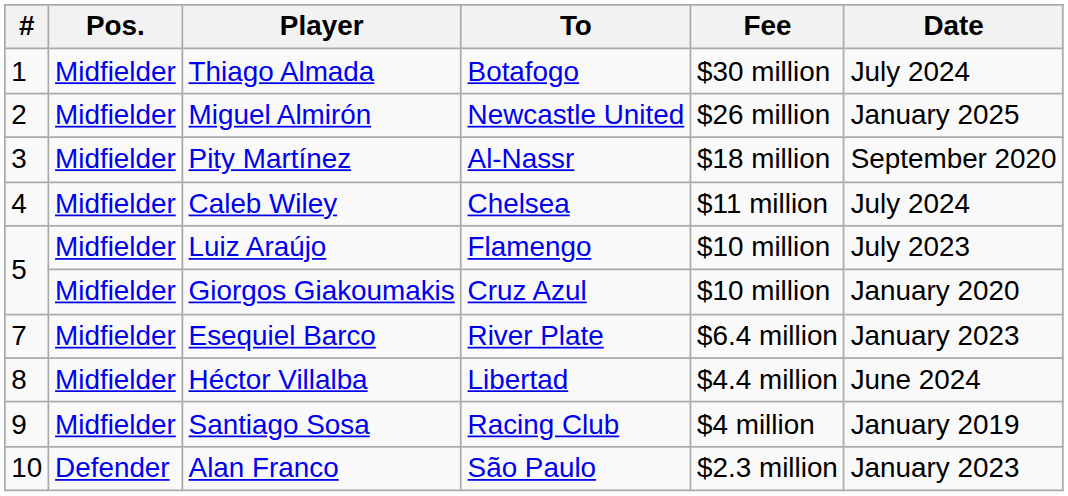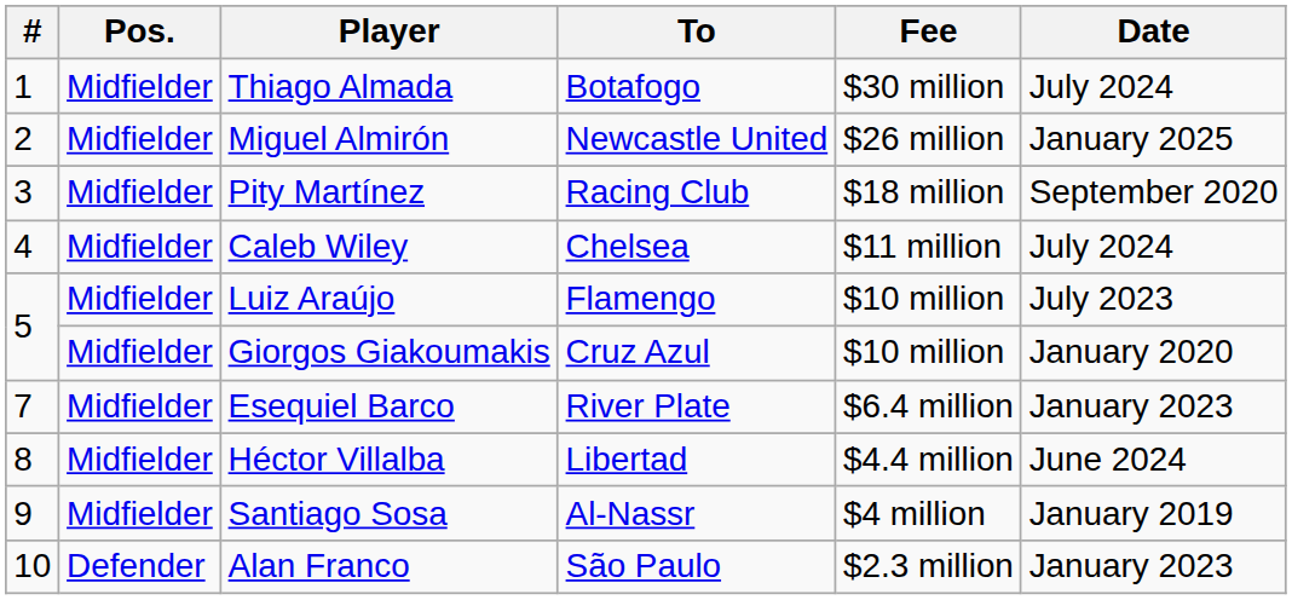Pity Martínez | To: Al-Nassr -> Racing Club
Santiago Sosa | To: Racing Club -> Al-Nassr
